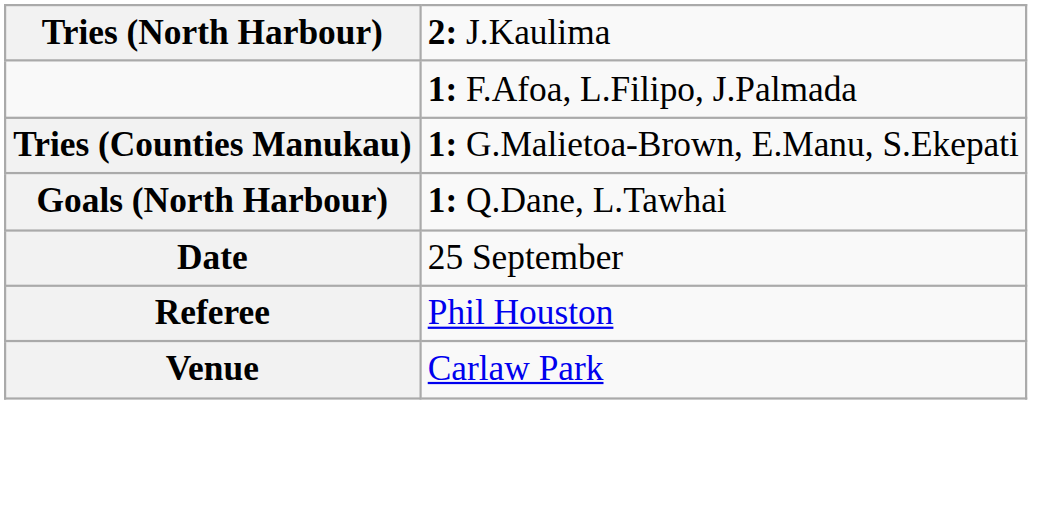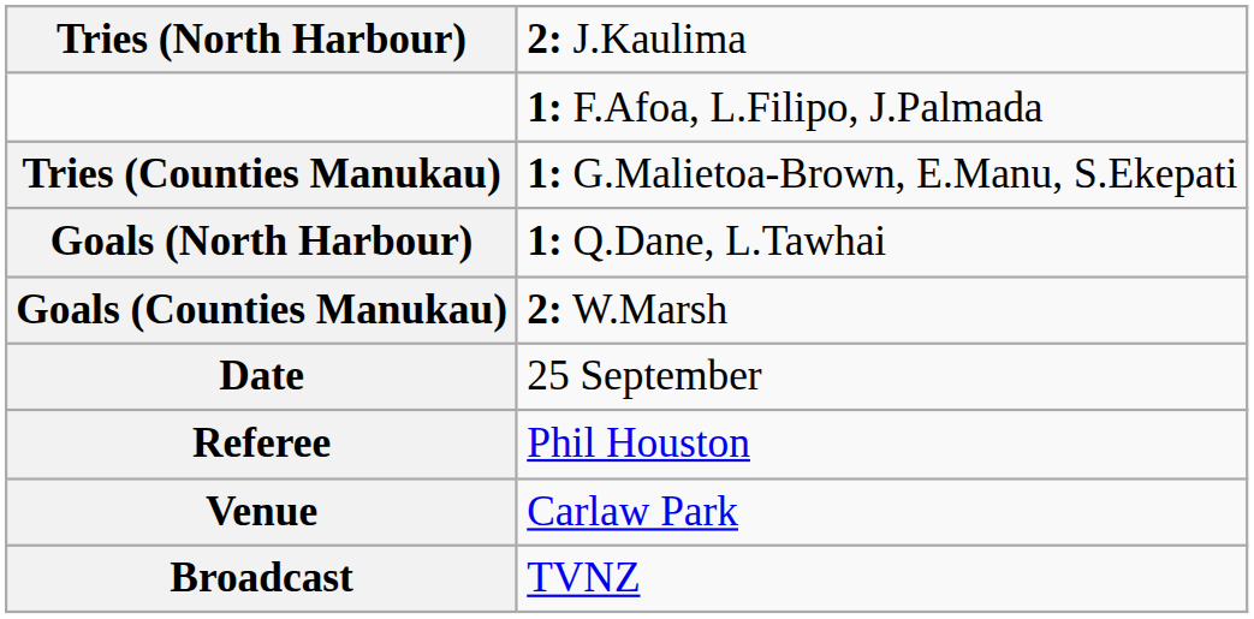+ row: Goals (Counties Manukau) | 2: W.Marsh
+ row: Broadcast | TVNZ
